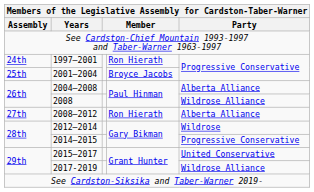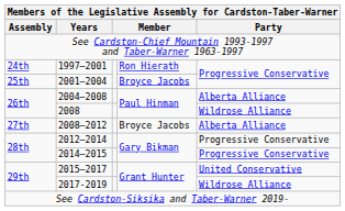2008–2012 | column 4: Ron Hierath -> Broyce Jacobs
2012–2014 | Party: Wildrose -> Progressive Conservative
